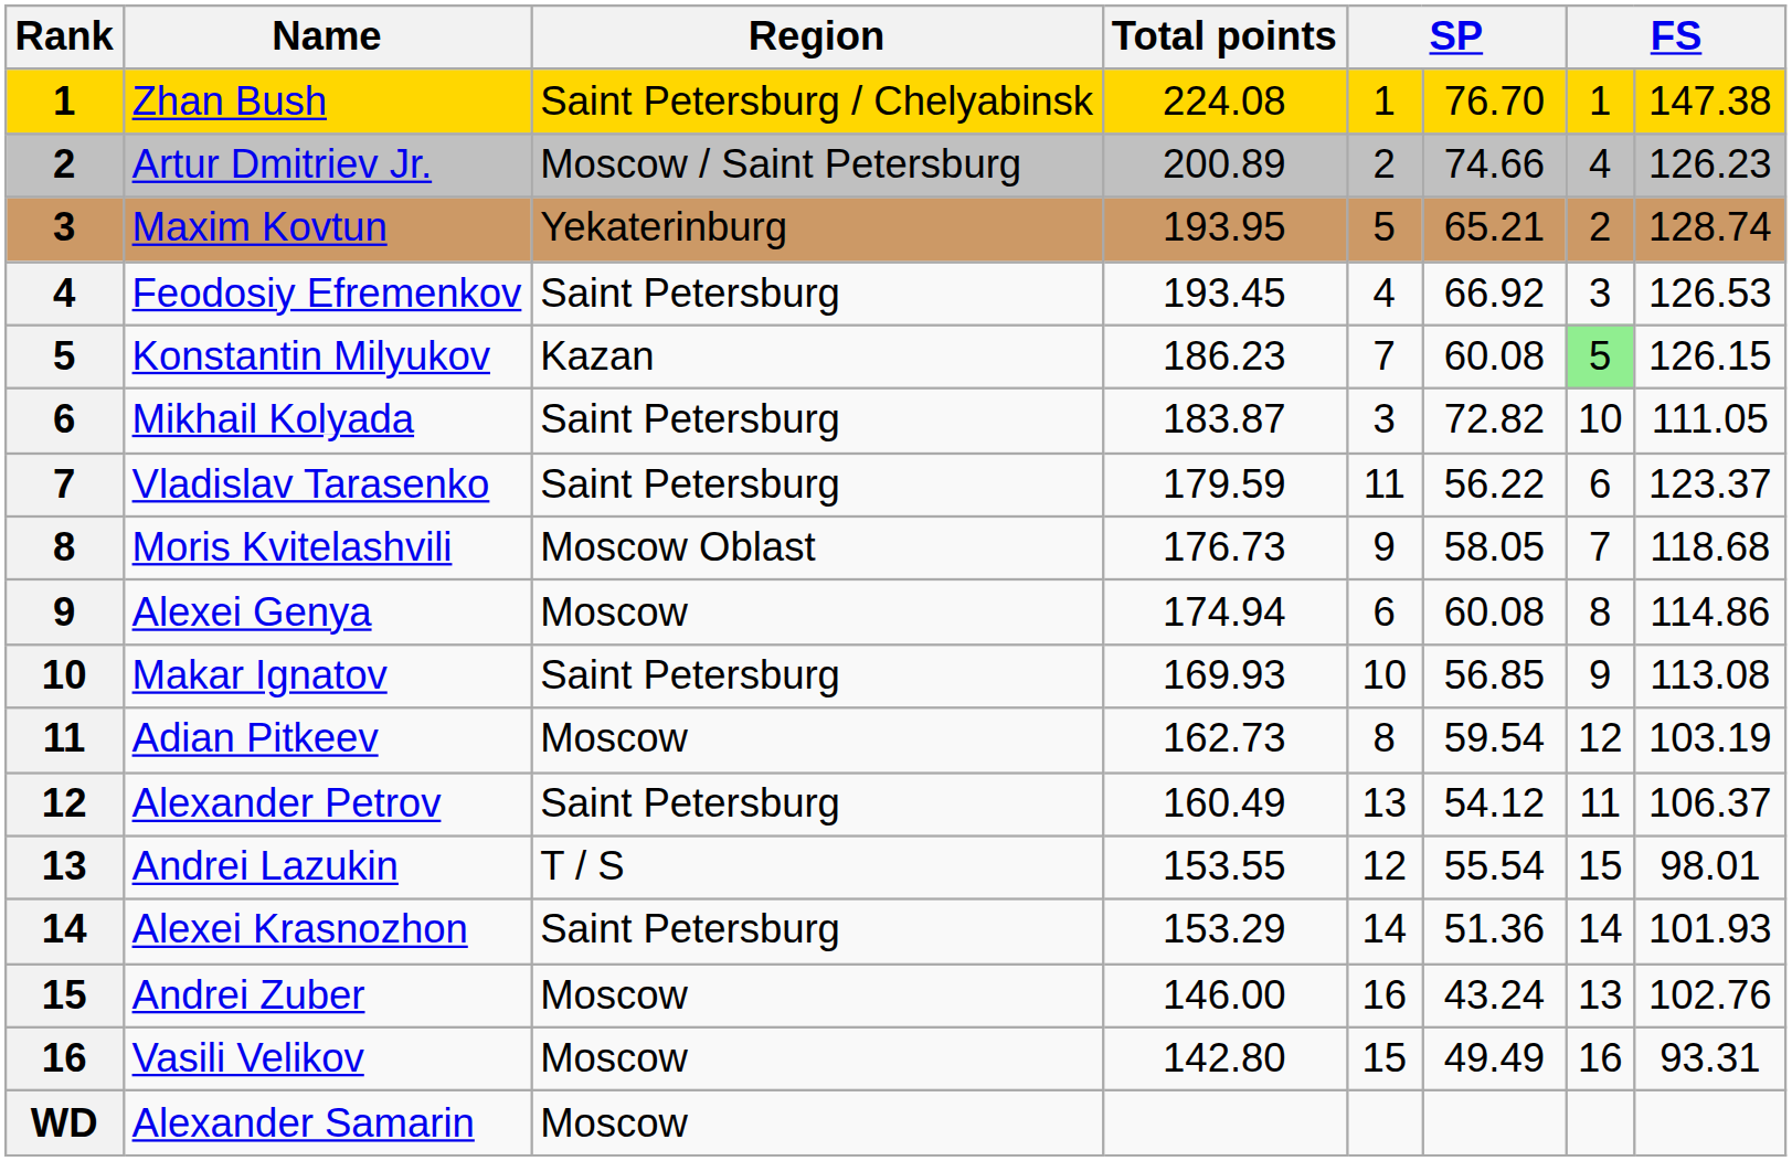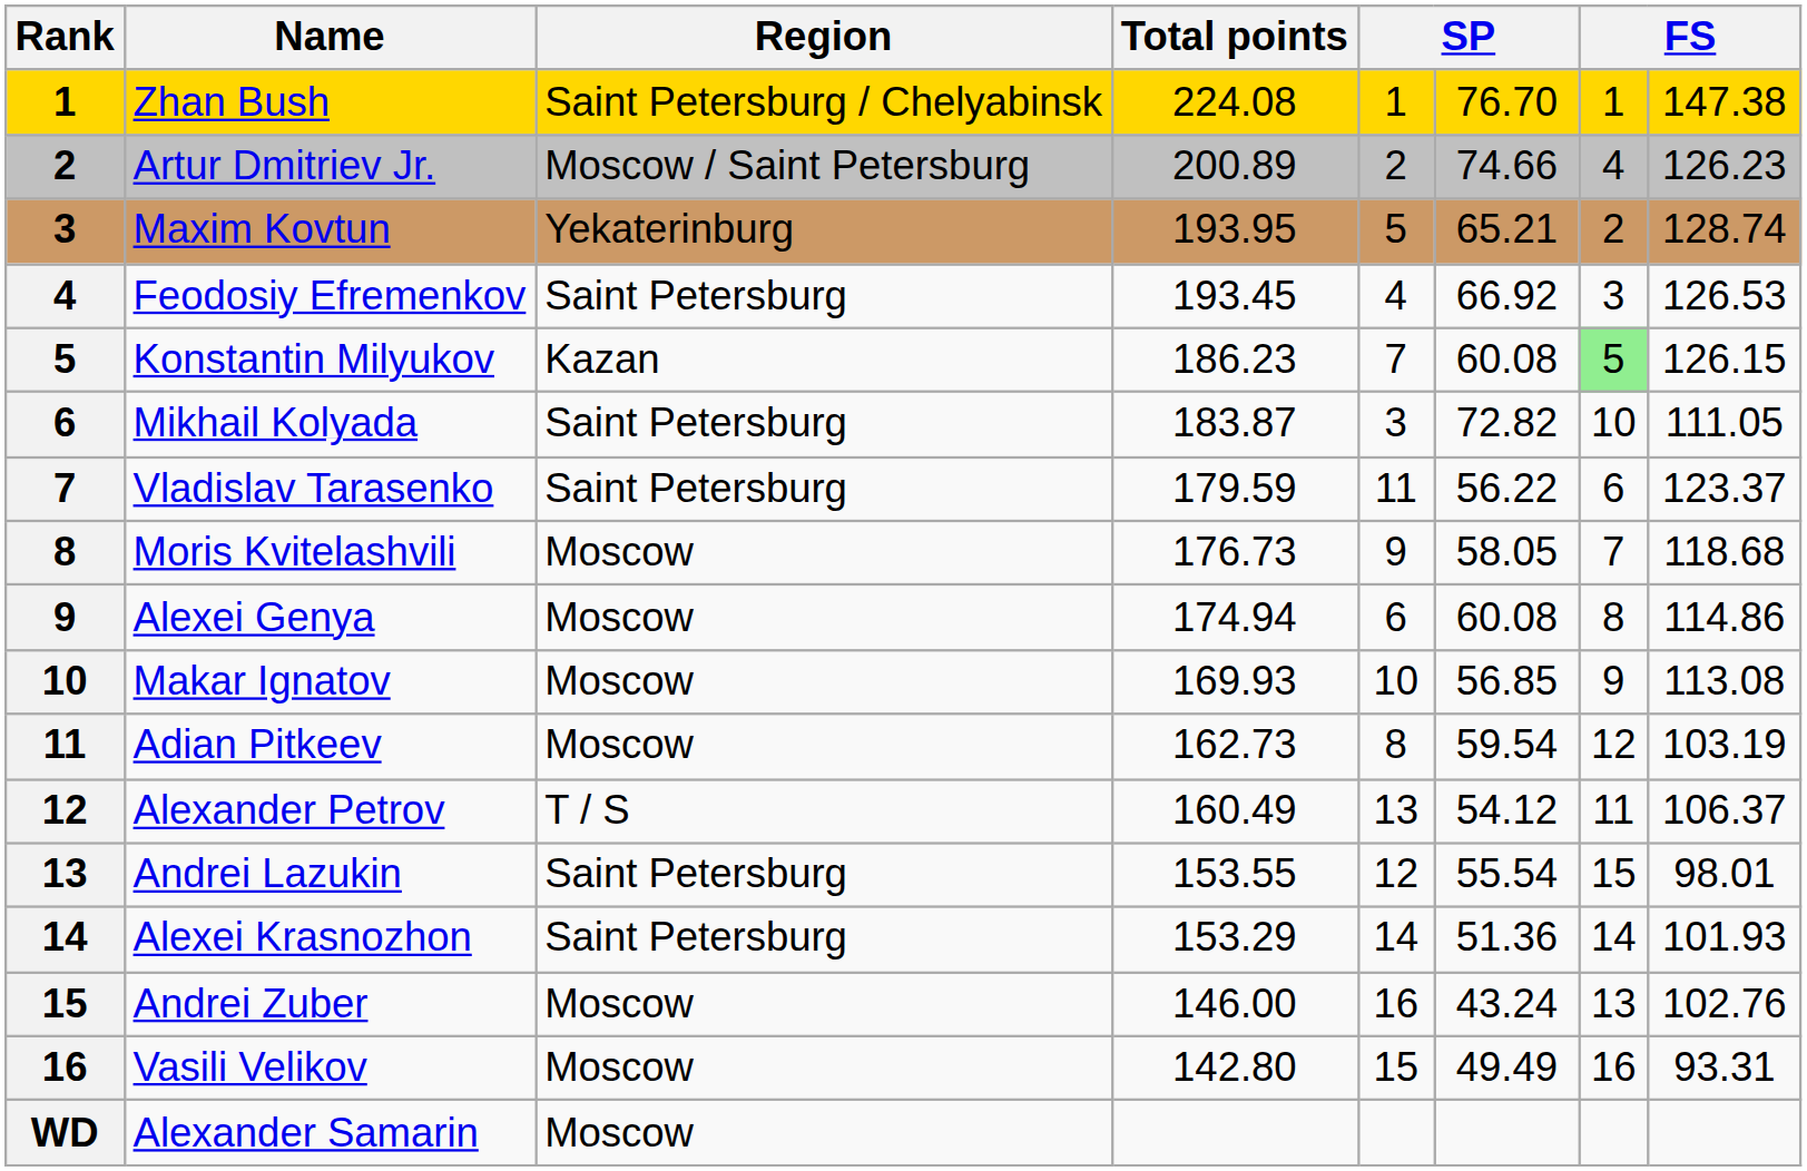Moris Kvitelashvili | Region: Moscow Oblast -> Moscow
Makar Ignatov | Region: Saint Petersburg -> Moscow
Alexander Petrov | Region: Saint Petersburg -> T / S
Andrei Lazukin | Region: T / S -> Saint Petersburg
